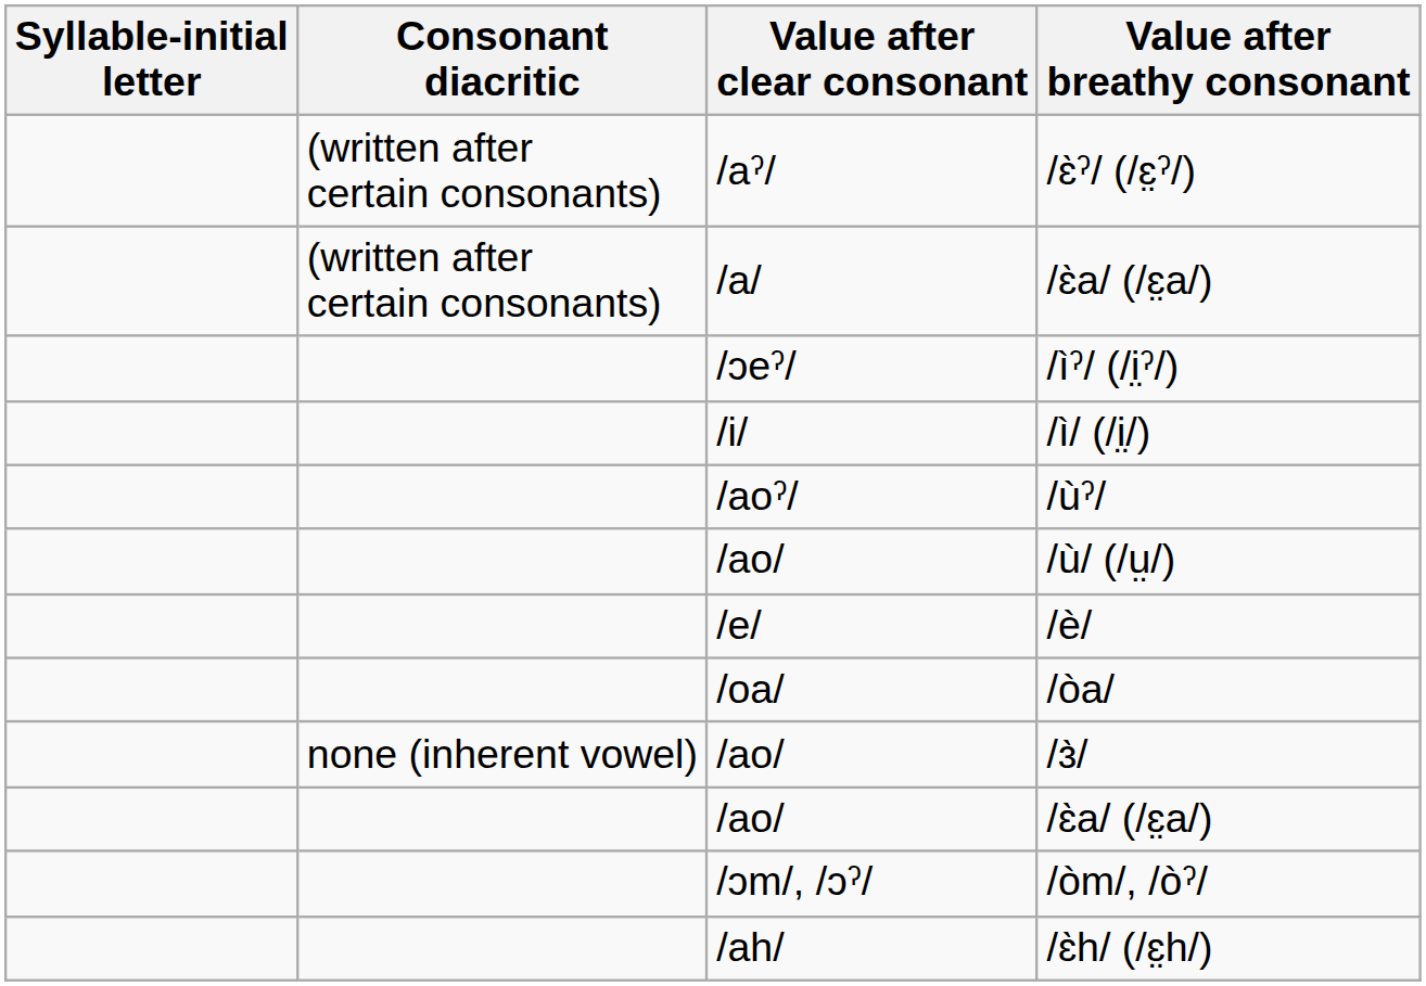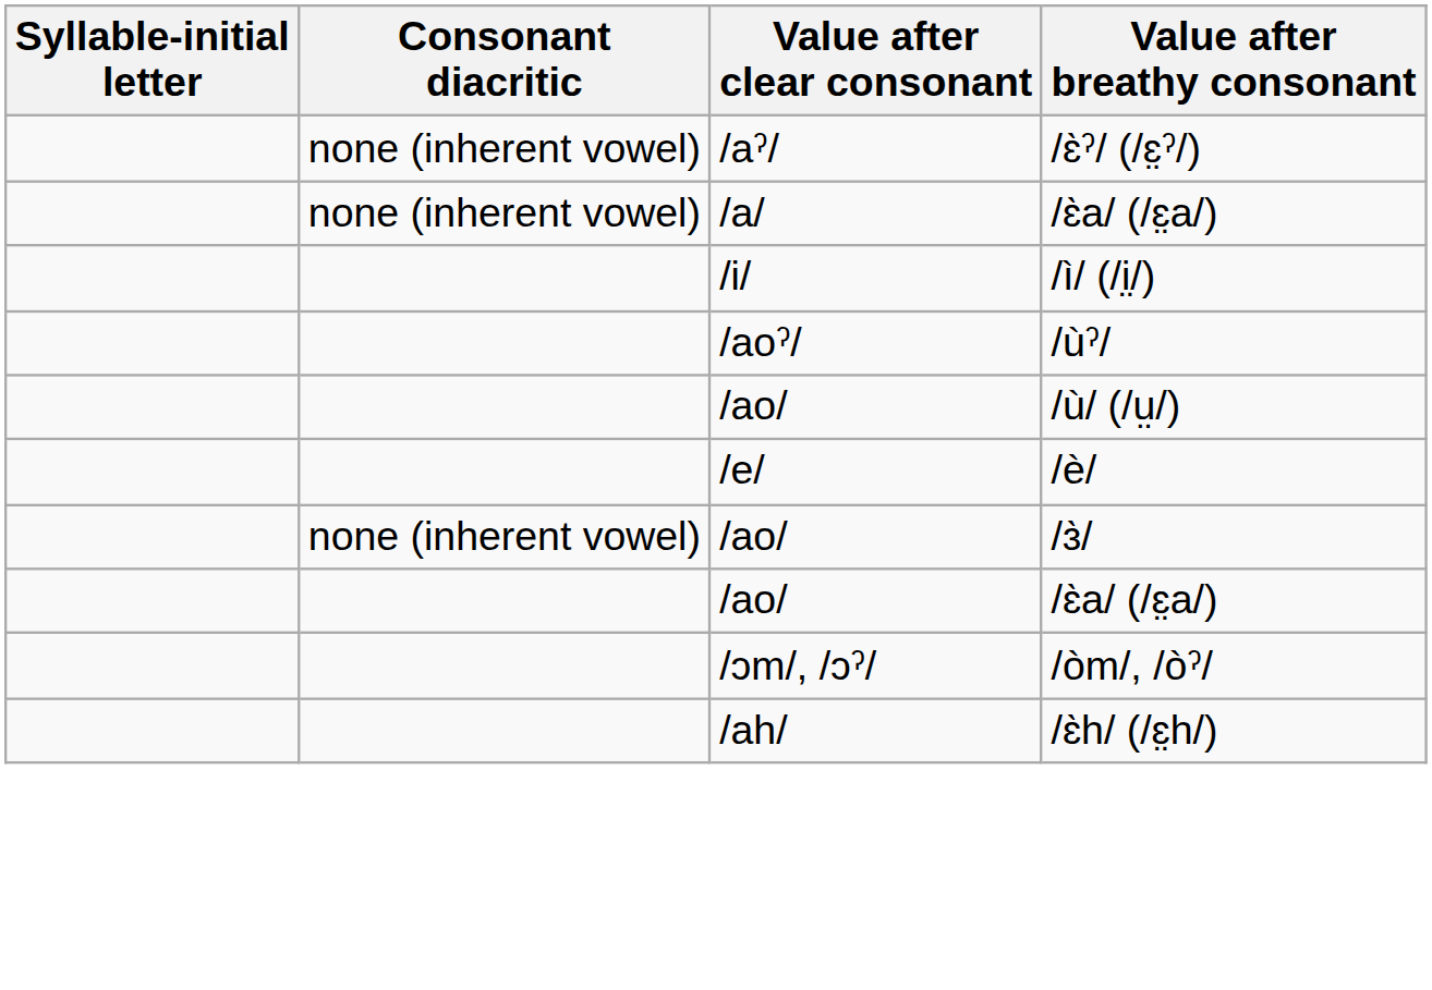/ɛ̀ˀ/ (/ɛ̤ˀ/) | Consonant diacritic: (written after certain consonants) -> none (inherent vowel)
/a/ / /ɛ̀a/ (/ɛ̤a/) | Consonant diacritic: (written after certain consonants) -> none (inherent vowel)
- row: /ɔeˀ/ | /ìˀ/ (/i̤ˀ/)
- row: /oa/ | /òa/
